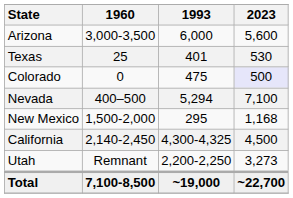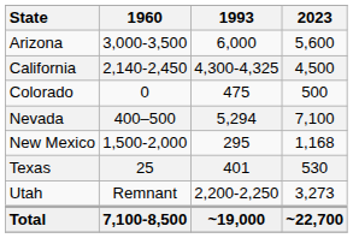rows swapped: California <-> Texas
Colorado | 2023: lavender background -> no background
